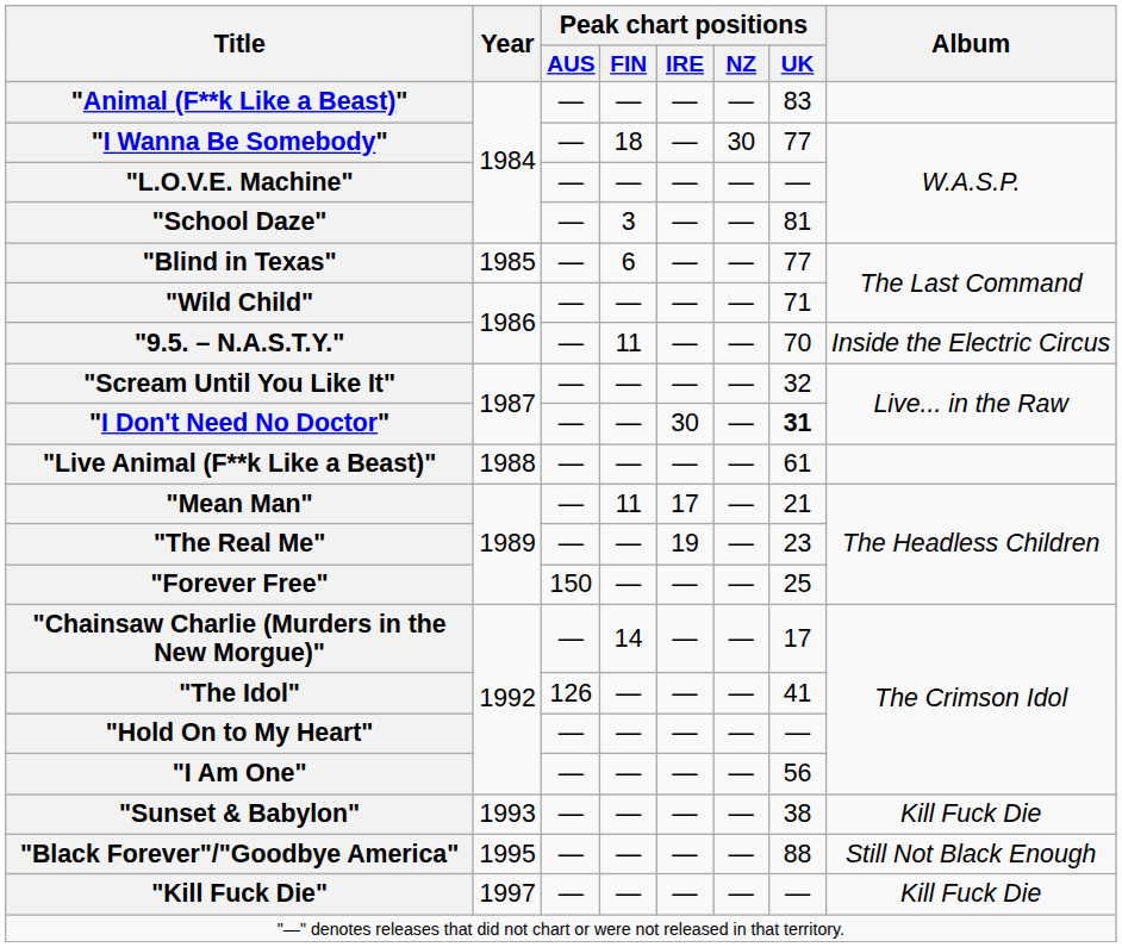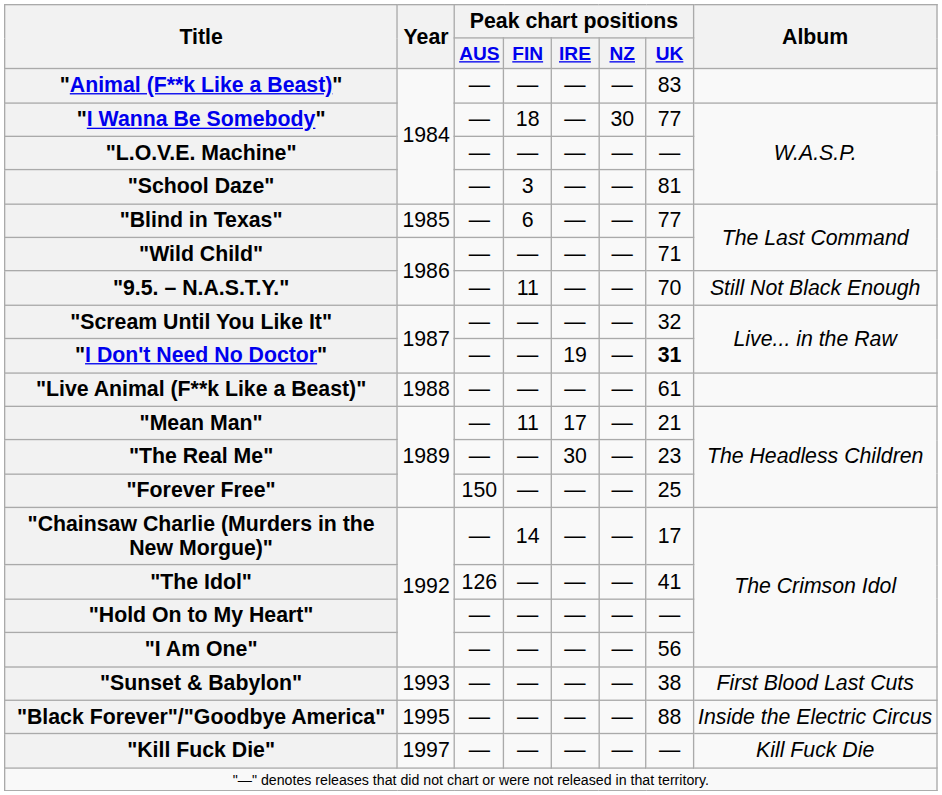"9.5. – N.A.S.T.Y." | Album: Inside the Electric Circus -> Still Not Black Enough
"I Don't Need No Doctor" | Peak chart positions / IRE: 30 -> 19
"The Real Me" | Peak chart positions / IRE: 19 -> 30
"Sunset & Babylon" | Album: Kill Fuck Die -> First Blood Last Cuts
"Black Forever"/"Goodbye America" | Album: Still Not Black Enough -> Inside the Electric Circus
